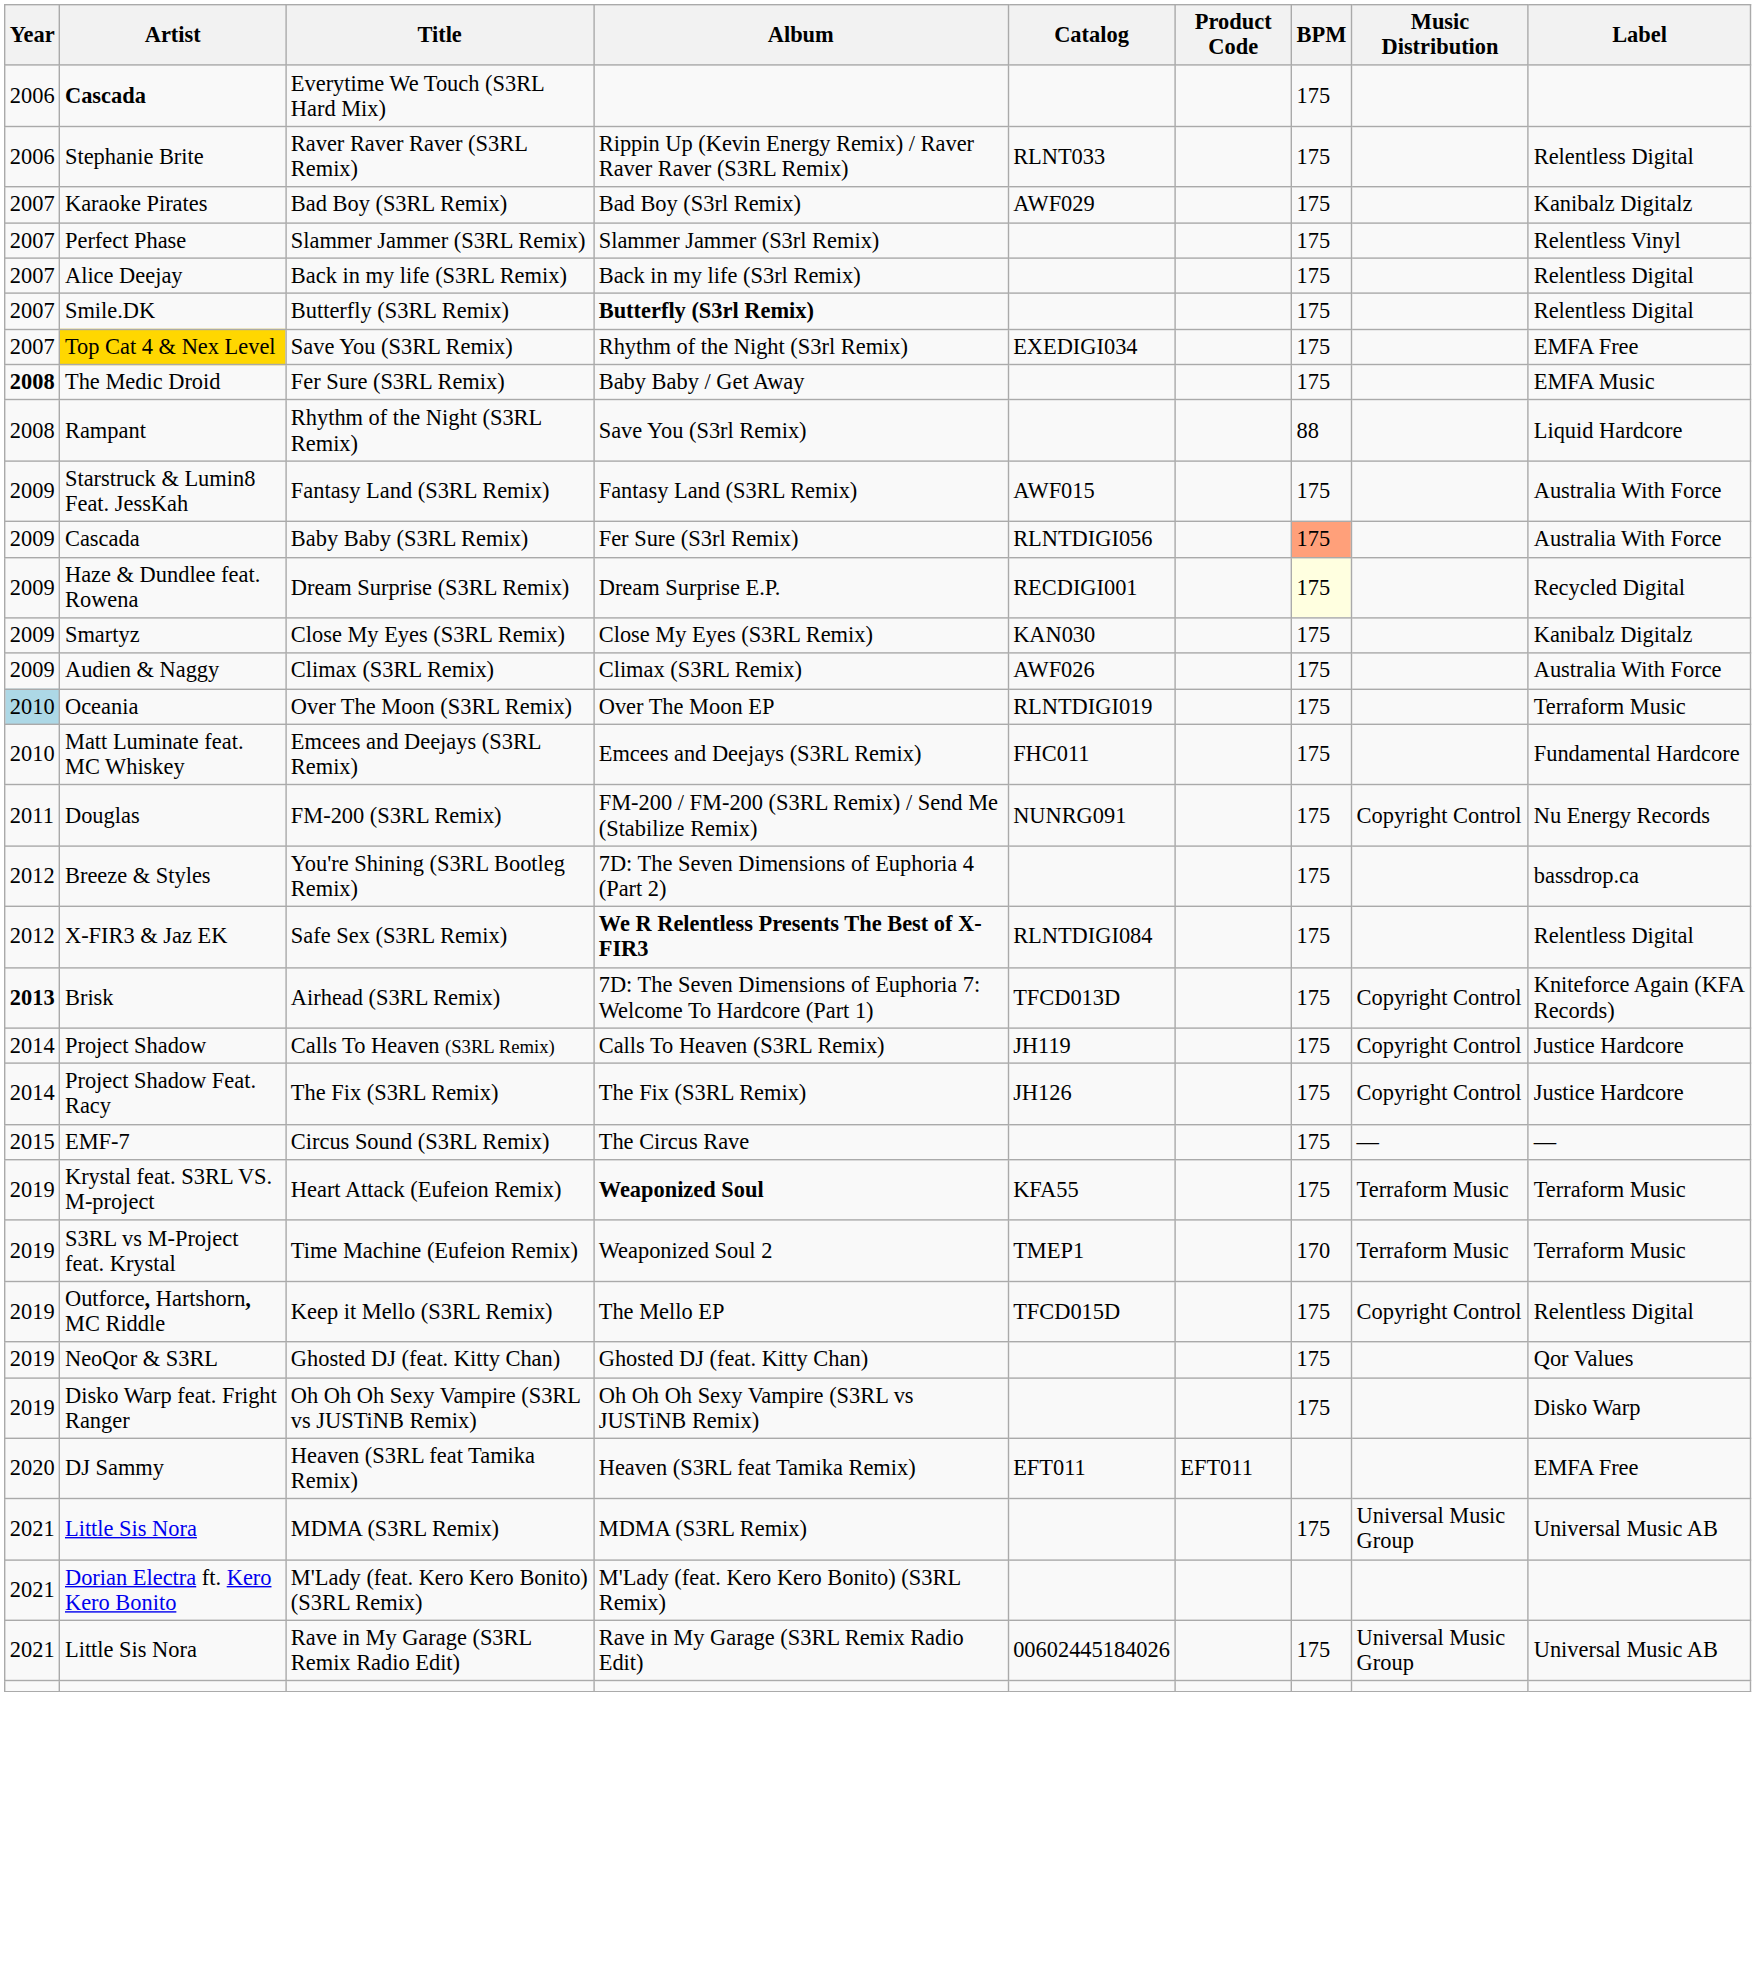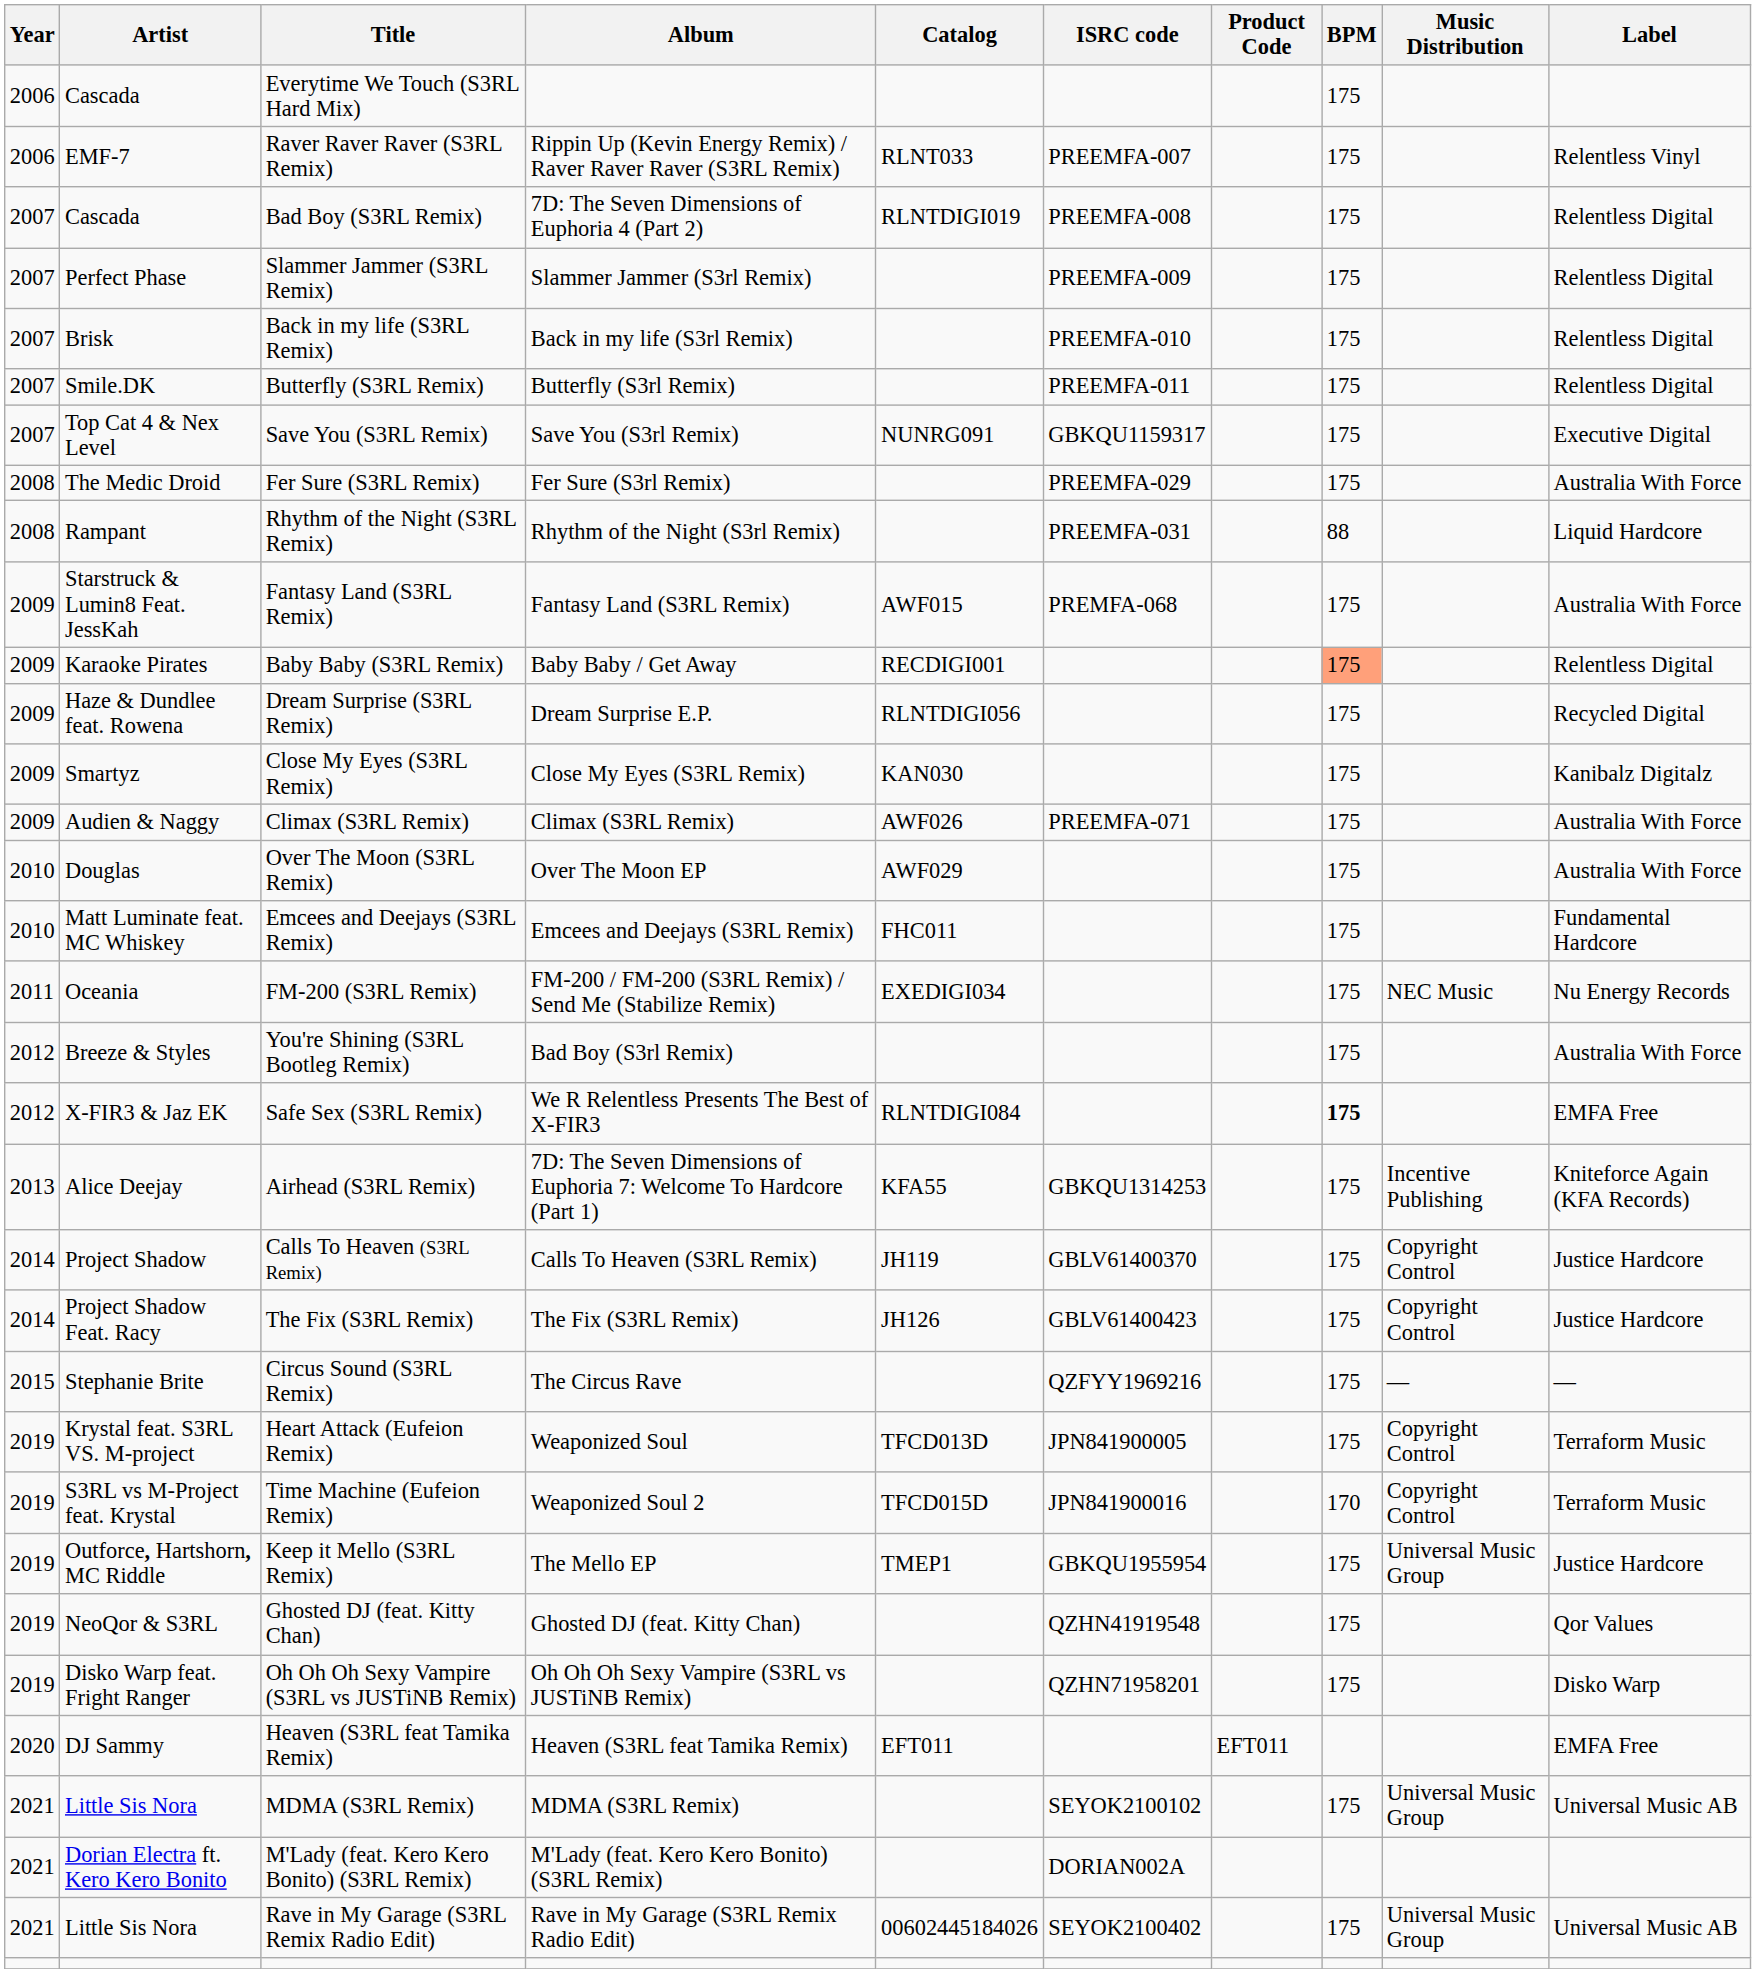+ column: ISRC code | PREEMFA-007 | PREEMFA-008 | PREEMFA-009 | PREEMFA-010 | PREEMFA-011 | GBKQU1159317 | PREEMFA-029 | PREEMFA-031 | PREMFA-068 | PREEMFA-071 | GBKQU1314253 | GBLV61400370 | GBLV61400423 | QZFYY1969216 | JPN841900005 | JPN841900016 | GBKQU1955954 | QZHN41919548 | QZHN71958201 | SEYOK2100102 | DORIAN002A | SEYOK2100402
Everytime We Touch (S3RL Hard Mix) | Artist: bold -> normal
Raver Raver Raver (S3RL Remix) | Artist: Stephanie Brite -> EMF-7
Raver Raver Raver (S3RL Remix) | Label: Relentless Digital -> Relentless Vinyl
Bad Boy (S3RL Remix) | Artist: Karaoke Pirates -> Cascada
Bad Boy (S3RL Remix) | Album: Bad Boy (S3rl Remix) -> 7D: The Seven Dimensions of Euphoria 4 (Part 2)
Bad Boy (S3RL Remix) | Catalog: AWF029 -> RLNTDIGI019
Bad Boy (S3RL Remix) | Label: Kanibalz Digitalz -> Relentless Digital
Slammer Jammer (S3RL Remix) | Label: Relentless Vinyl -> Relentless Digital
Back in my life (S3RL Remix) | Artist: Alice Deejay -> Brisk
Butterfly (S3RL Remix) | Album: bold -> normal
Save You (S3RL Remix) | Artist: gold background -> no background
Save You (S3RL Remix) | Album: Rhythm of the Night (S3rl Remix) -> Save You (S3rl Remix)
Save You (S3RL Remix) | Catalog: EXEDIGI034 -> NUNRG091
Save You (S3RL Remix) | Label: EMFA Free -> Executive Digital
Fer Sure (S3RL Remix) | Year: bold -> normal
Fer Sure (S3RL Remix) | Album: Baby Baby / Get Away -> Fer Sure (S3rl Remix)
Fer Sure (S3RL Remix) | Label: EMFA Music -> Australia With Force
Rhythm of the Night (S3RL Remix) | Album: Save You (S3rl Remix) -> Rhythm of the Night (S3rl Remix)
Baby Baby (S3RL Remix) | Artist: Cascada -> Karaoke Pirates
Baby Baby (S3RL Remix) | Album: Fer Sure (S3rl Remix) -> Baby Baby / Get Away
Baby Baby (S3RL Remix) | Catalog: RLNTDIGI056 -> RECDIGI001
Baby Baby (S3RL Remix) | Label: Australia With Force -> Relentless Digital
Dream Surprise (S3RL Remix) | Catalog: RECDIGI001 -> RLNTDIGI056
Dream Surprise (S3RL Remix) | BPM: lightyellow background -> no background
Over The Moon (S3RL Remix) | Year: lightblue background -> no background
Over The Moon (S3RL Remix) | Artist: Oceania -> Douglas
Over The Moon (S3RL Remix) | Catalog: RLNTDIGI019 -> AWF029
Over The Moon (S3RL Remix) | Label: Terraform Music -> Australia With Force
FM-200 (S3RL Remix) | Artist: Douglas -> Oceania
FM-200 (S3RL Remix) | Catalog: NUNRG091 -> EXEDIGI034
FM-200 (S3RL Remix) | Music Distribution: Copyright Control -> NEC Music
You're Shining (S3RL Bootleg Remix) | Album: 7D: The Seven Dimensions of Euphoria 4 (Part 2) -> Bad Boy (S3rl Remix)
You're Shining (S3RL Bootleg Remix) | Label: bassdrop.ca -> Australia With Force
Safe Sex (S3RL Remix) | Album: bold -> normal
Safe Sex (S3RL Remix) | BPM: normal -> bold
Safe Sex (S3RL Remix) | Label: Relentless Digital -> EMFA Free
Airhead (S3RL Remix) | Year: bold -> normal
Airhead (S3RL Remix) | Artist: Brisk -> Alice Deejay
Airhead (S3RL Remix) | Catalog: TFCD013D -> KFA55
Airhead (S3RL Remix) | Music Distribution: Copyright Control -> Incentive Publishing
Circus Sound (S3RL Remix) | Artist: EMF-7 -> Stephanie Brite
Heart Attack (Eufeion Remix) | Album: bold -> normal
Heart Attack (Eufeion Remix) | Catalog: KFA55 -> TFCD013D
Heart Attack (Eufeion Remix) | Music Distribution: Terraform Music -> Copyright Control
Time Machine (Eufeion Remix) | Catalog: TMEP1 -> TFCD015D
Time Machine (Eufeion Remix) | Music Distribution: Terraform Music -> Copyright Control
Keep it Mello (S3RL Remix) | Catalog: TFCD015D -> TMEP1
Keep it Mello (S3RL Remix) | Music Distribution: Copyright Control -> Universal Music Group
Keep it Mello (S3RL Remix) | Label: Relentless Digital -> Justice Hardcore
